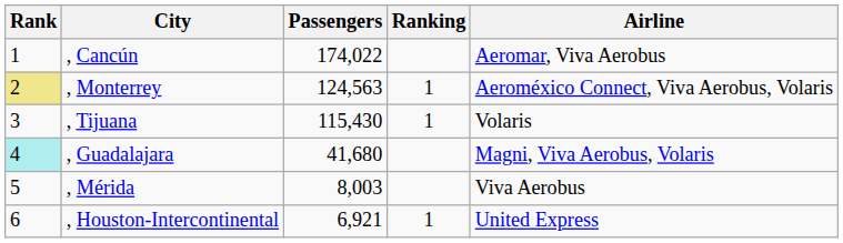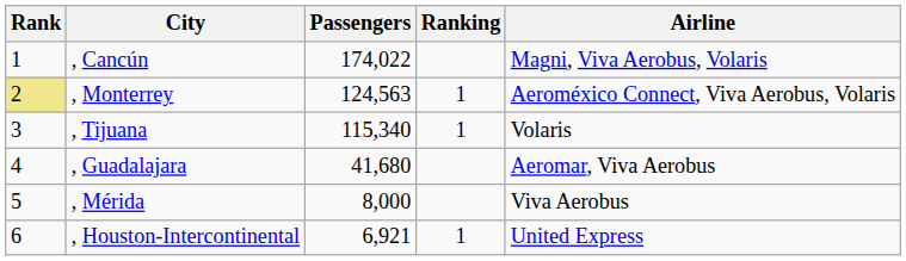, Cancún | Airline: Aeromar, Viva Aerobus -> Magni, Viva Aerobus, Volaris
, Tijuana | Passengers: 115,430 -> 115,340
, Guadalajara | Rank: paleturquoise background -> no background
, Guadalajara | Airline: Magni, Viva Aerobus, Volaris -> Aeromar, Viva Aerobus
, Mérida | Passengers: 8,003 -> 8,000
